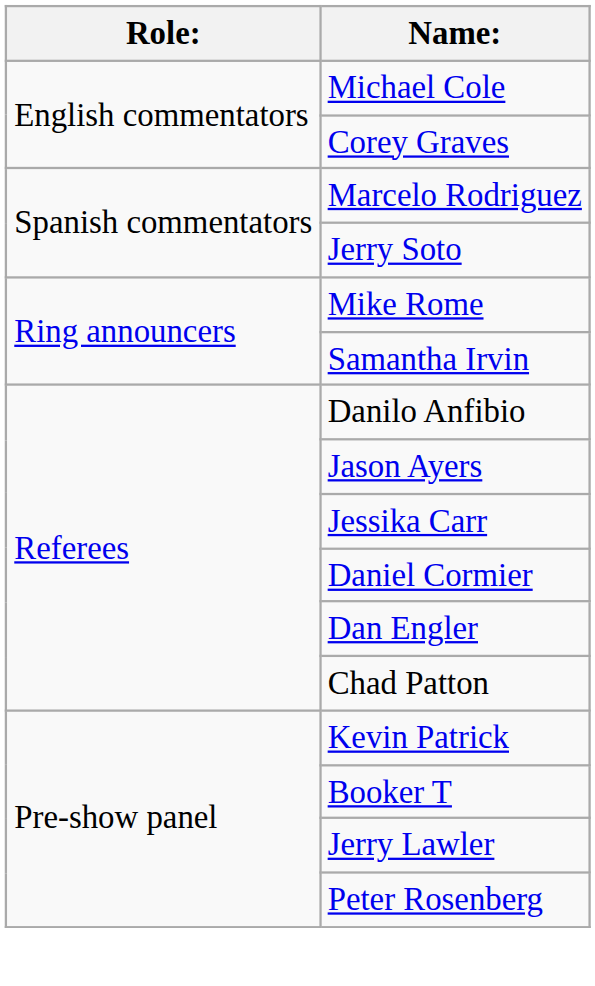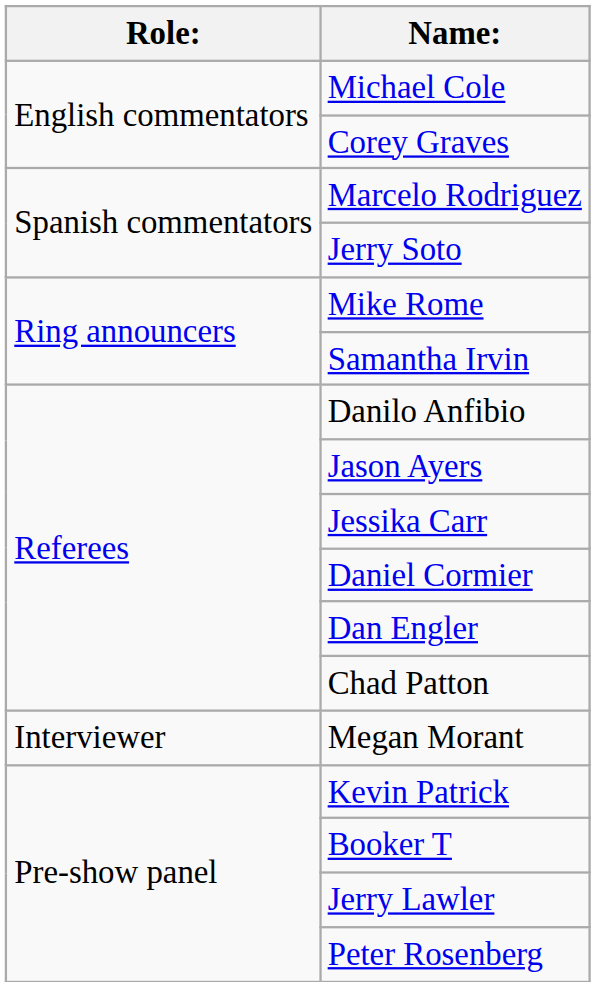+ row: Interviewer | Megan Morant
